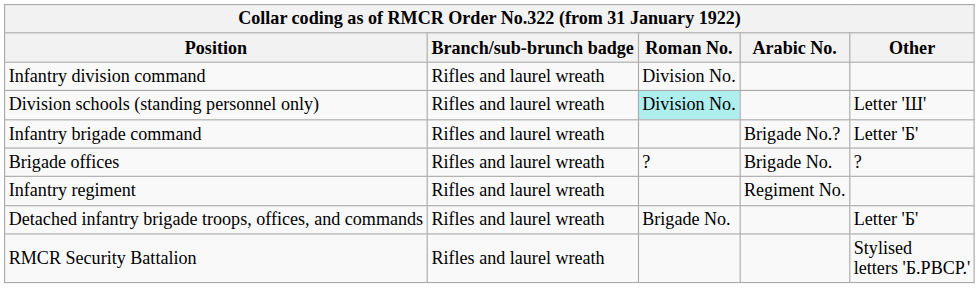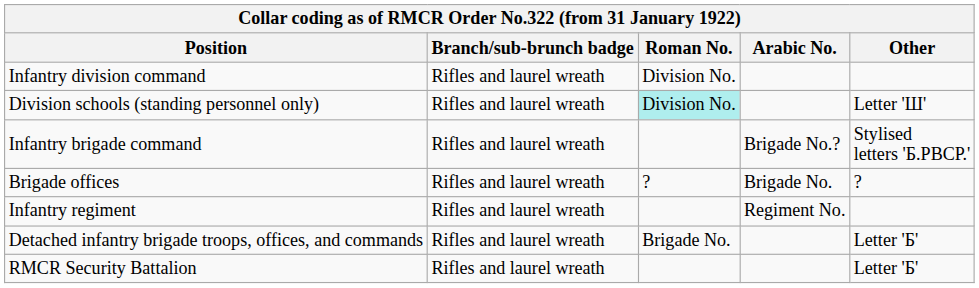Infantry brigade command | Other: Letter 'Б' -> Stylised letters 'Б.РВСР.'
RMCR Security Battalion | Other: Stylised letters 'Б.РВСР.' -> Letter 'Б'
